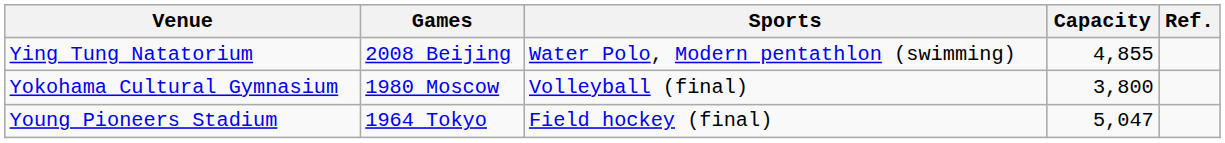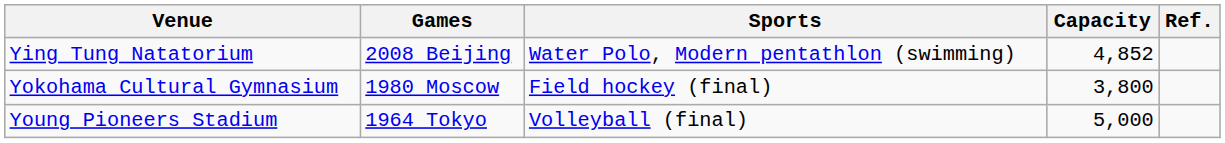Ying Tung Natatorium | Capacity: 4,855 -> 4,852
Yokohama Cultural Gymnasium | Sports: Volleyball (final) -> Field hockey (final)
Young Pioneers Stadium | Sports: Field hockey (final) -> Volleyball (final)
Young Pioneers Stadium | Capacity: 5,047 -> 5,000
